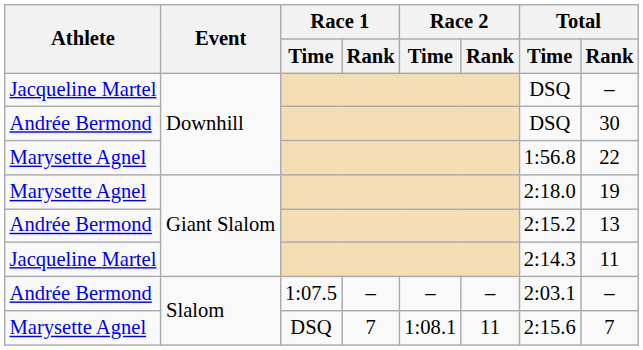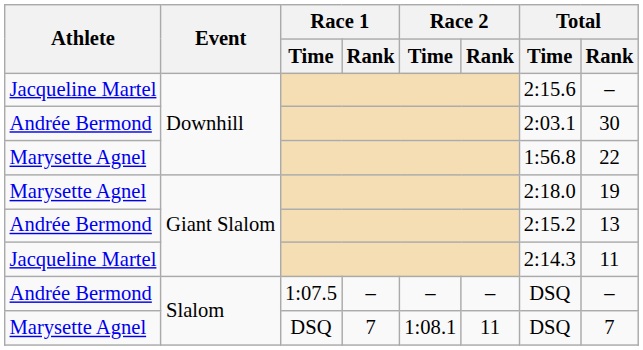Jacqueline Martel / Downhill | Total / Time: DSQ -> 2:15.6
Andrée Bermond / Downhill | Total / Time: DSQ -> 2:03.1
Andrée Bermond / Slalom | Total / Time: 2:03.1 -> DSQ
Marysette Agnel / Slalom | Total / Time: 2:15.6 -> DSQ
